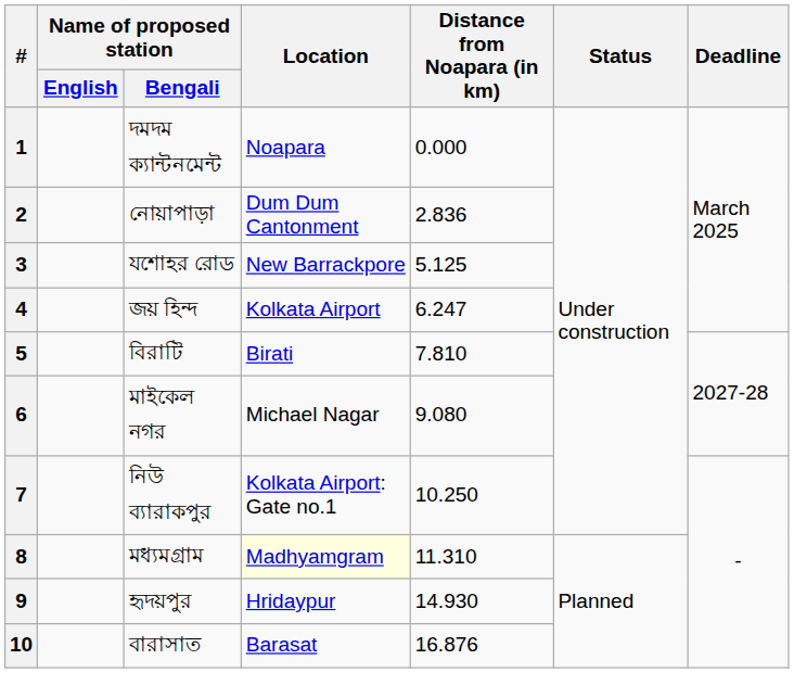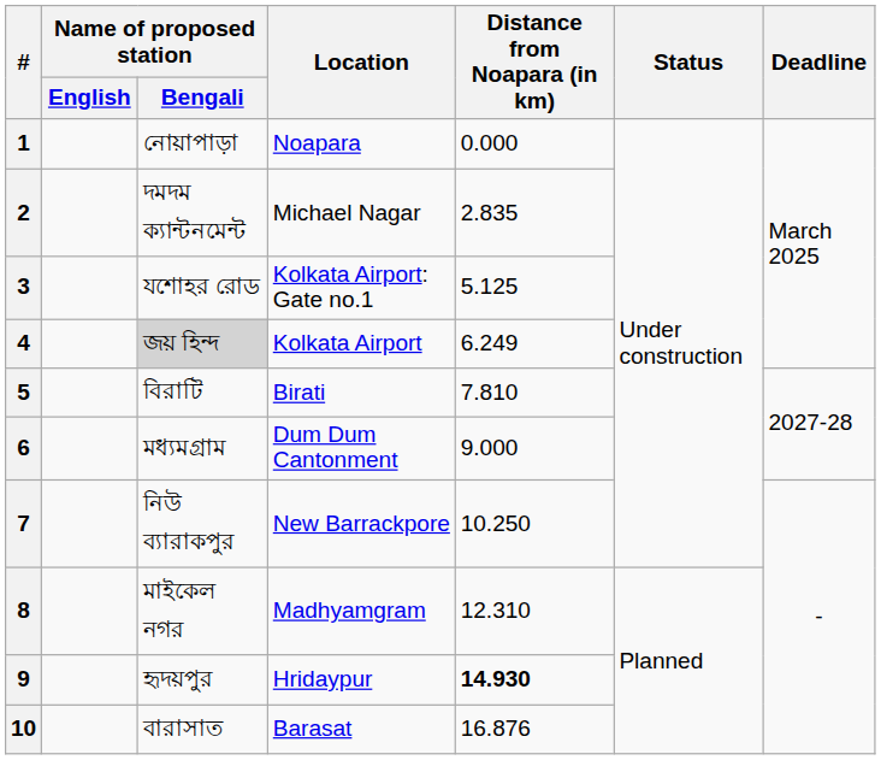1 | Name of proposed station / Bengali: দমদম ক্যান্টনমেন্ট -> নোয়াপাড়া
2 | Name of proposed station / Bengali: নোয়াপাড়া -> দমদম ক্যান্টনমেন্ট
2 | Location: Dum Dum Cantonment -> Michael Nagar
2 | Distance from Noapara (in km): 2.836 -> 2.835
3 | Location: New Barrackpore -> Kolkata Airport: Gate no.1
4 | Name of proposed station / Bengali: no background -> lightgrey background
4 | Distance from Noapara (in km): 6.247 -> 6.249
6 | Name of proposed station / Bengali: মাইকেল নগর -> মধ্যমগ্রাম
6 | Location: Michael Nagar -> Dum Dum Cantonment
6 | Distance from Noapara (in km): 9.080 -> 9.000
7 | Location: Kolkata Airport: Gate no.1 -> New Barrackpore
8 | Name of proposed station / Bengali: মধ্যমগ্রাম -> মাইকেল নগর
8 | Location: lightyellow background -> no background
8 | Distance from Noapara (in km): 11.310 -> 12.310
9 | Distance from Noapara (in km): normal -> bold
